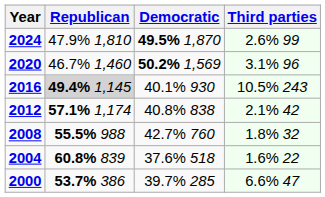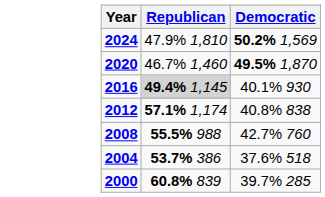- column: Third parties | 2.6% 99 | 3.1% 96 | 10.5% 243 | 2.1% 42 | 1.8% 32 | 1.6% 22 | 6.6% 47
2024 | Democratic: 49.5% 1,870 -> 50.2% 1,569
2020 | Democratic: 50.2% 1,569 -> 49.5% 1,870
2004 | Republican: 60.8% 839 -> 53.7% 386
2000 | Republican: 53.7% 386 -> 60.8% 839
